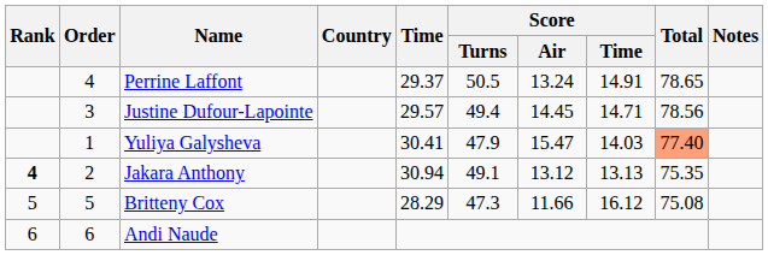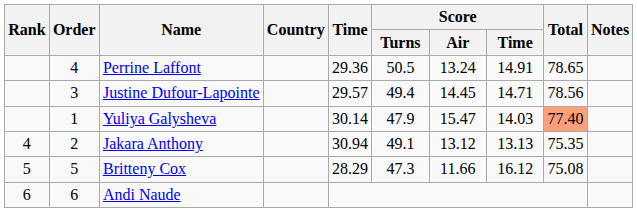Perrine Laffont | Time: 29.37 -> 29.36
Yuliya Galysheva | Time: 30.41 -> 30.14
Jakara Anthony | Rank: bold -> normal
